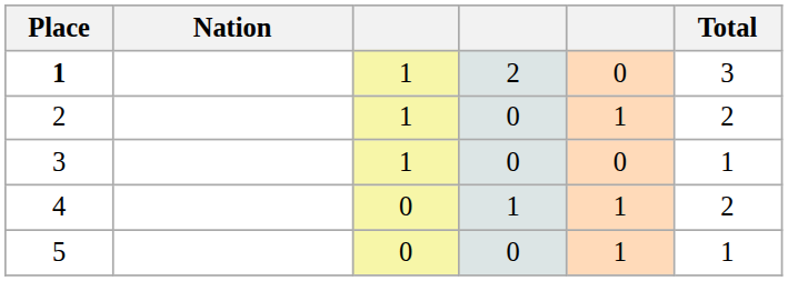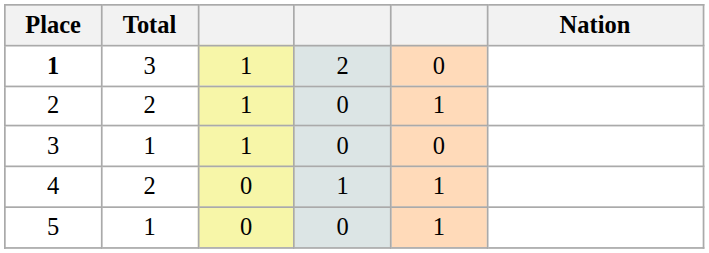columns swapped: Nation <-> Total
